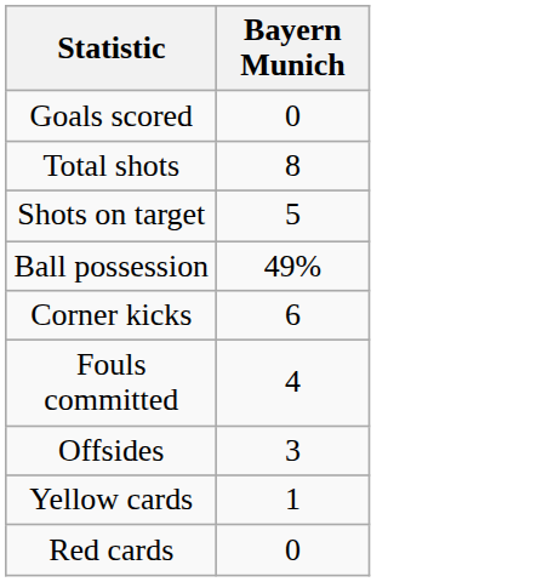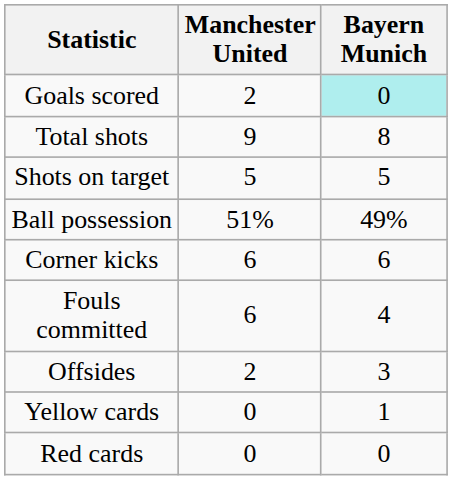+ column: Manchester United | 2 | 9 | 5 | 51% | 6 | 6 | 2 | 0 | 0
Goals scored | Bayern Munich: no background -> paleturquoise background
